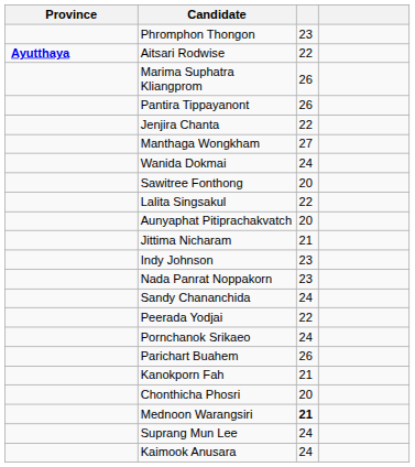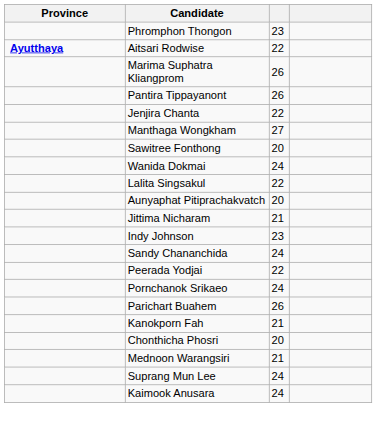rows swapped: Wanida Dokmai <-> Sawitree Fonthong
- row: Nada Panrat Noppakorn | 23
Mednoon Warangsiri | column 3: bold -> normal
